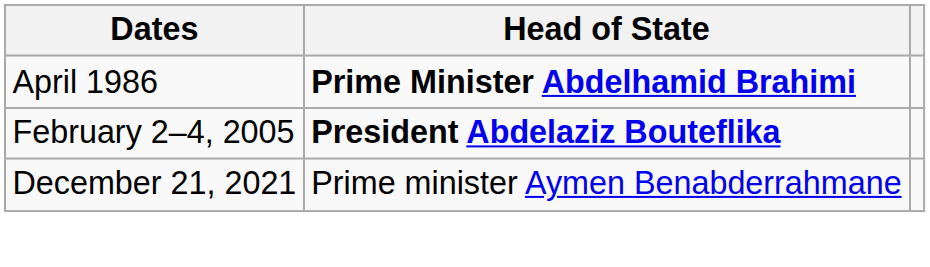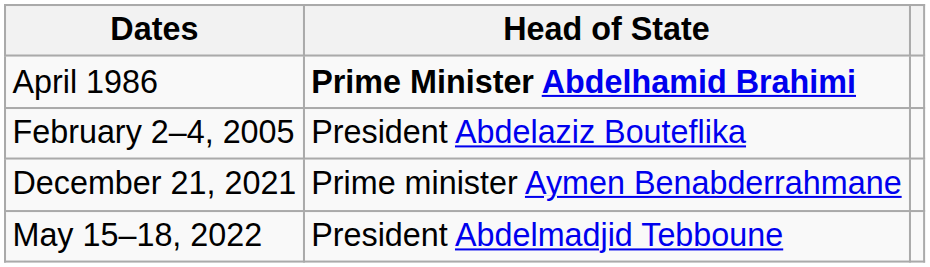February 2–4, 2005 | Head of State: bold -> normal
+ row: May 15–18, 2022 | President Abdelmadjid Tebboune
